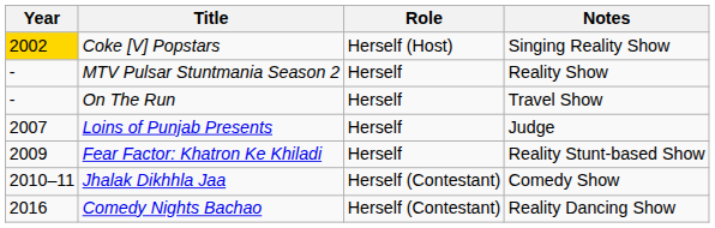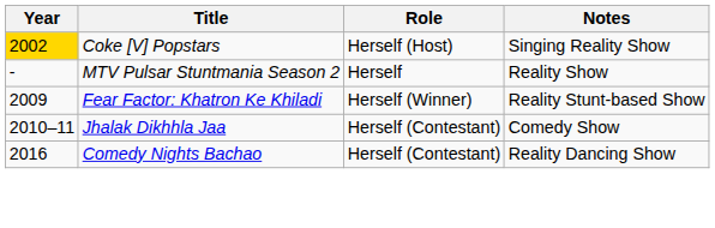- row: - | On The Run | Herself | Travel Show
- row: 2007 | Loins of Punjab Presents | Herself | Judge
Fear Factor: Khatron Ke Khiladi | Role: Herself -> Herself (Winner)
